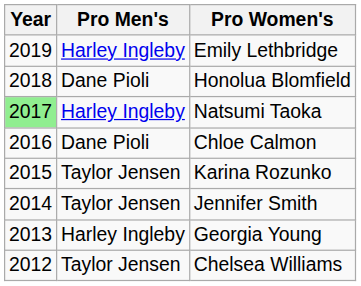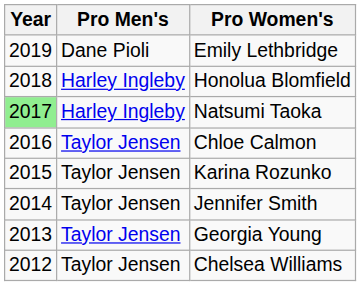Emily Lethbridge | Pro Men's: Harley Ingleby -> Dane Pioli
Honolua Blomfield | Pro Men's: Dane Pioli -> Harley Ingleby
Chloe Calmon | Pro Men's: Dane Pioli -> Taylor Jensen
Georgia Young | Pro Men's: Harley Ingleby -> Taylor Jensen
